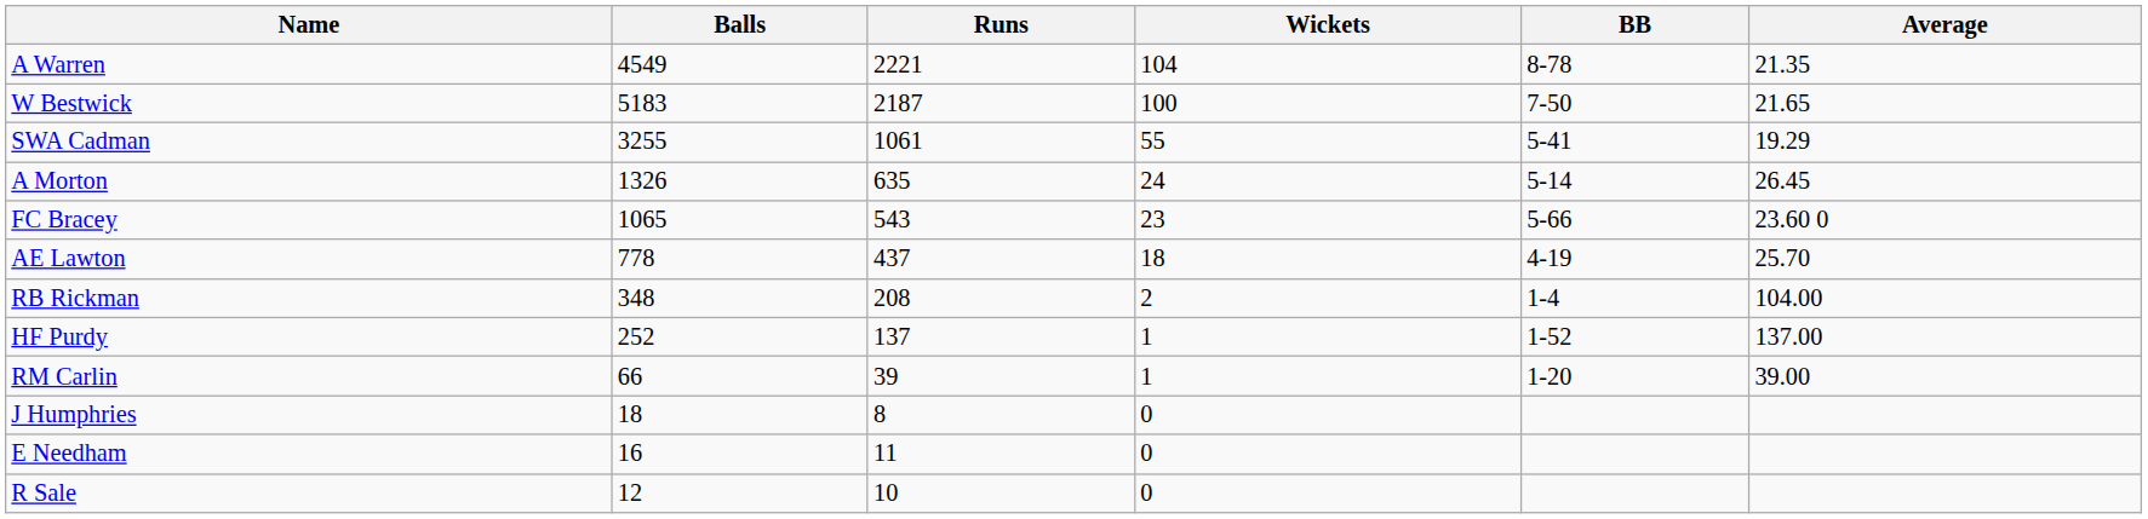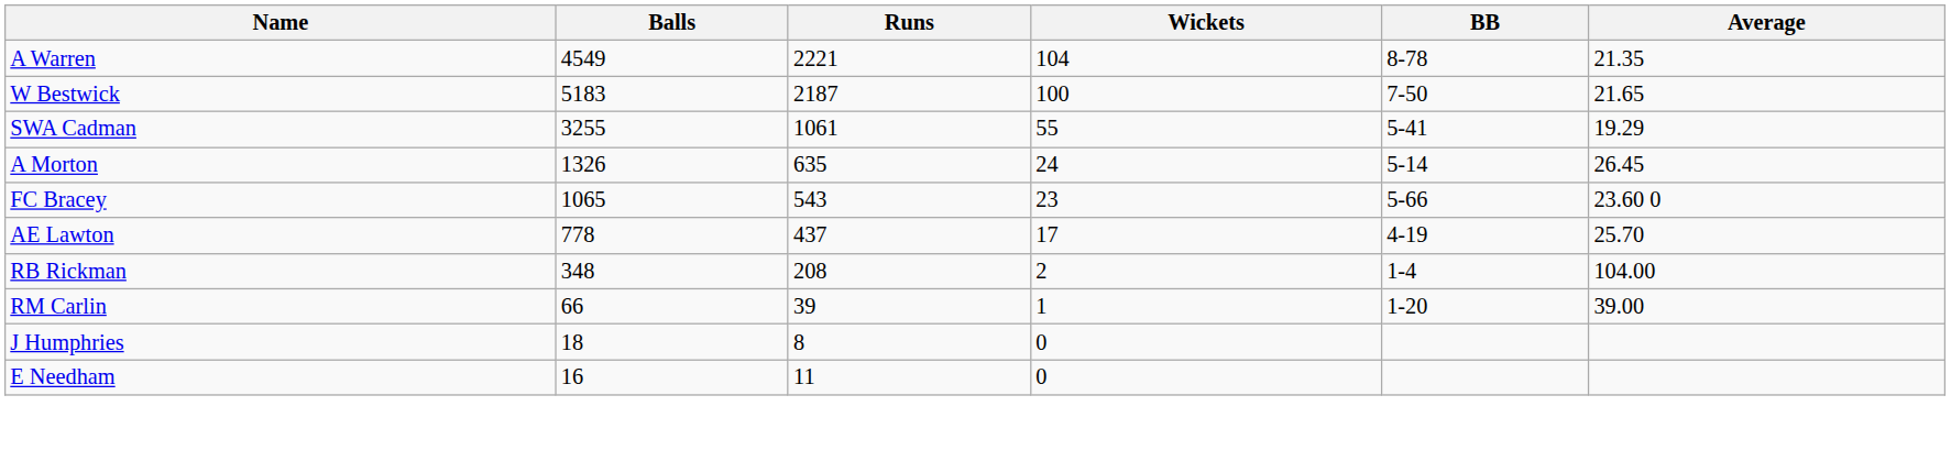AE Lawton | Wickets: 18 -> 17
- row: HF Purdy | 252 | 137 | 1 | 1-52 | 137.00
- row: R Sale | 12 | 10 | 0
